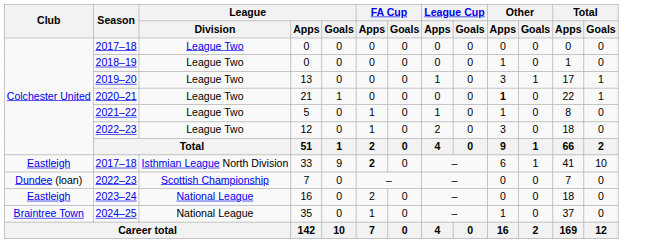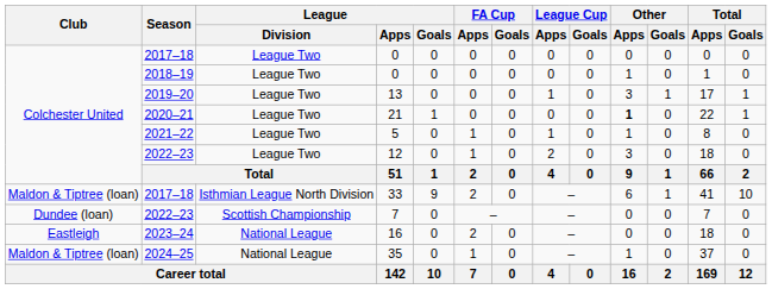33 | Club: Eastleigh -> Maldon & Tiptree (loan)
33 | FA Cup / Apps: bold -> normal
35 | Club: Braintree Town -> Maldon & Tiptree (loan)
